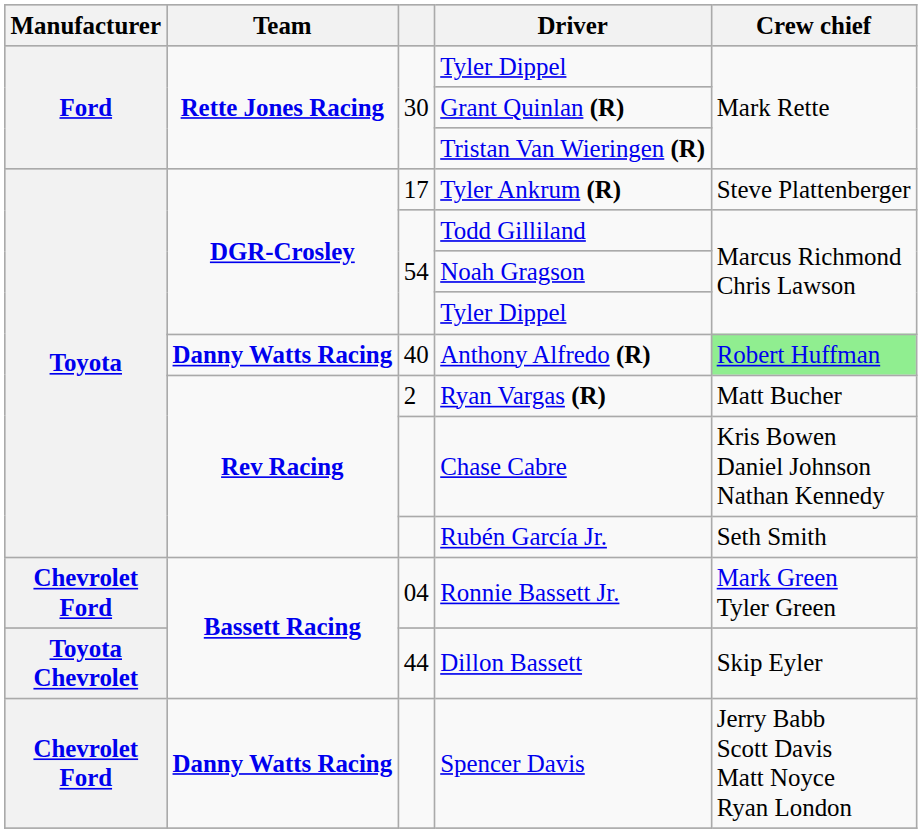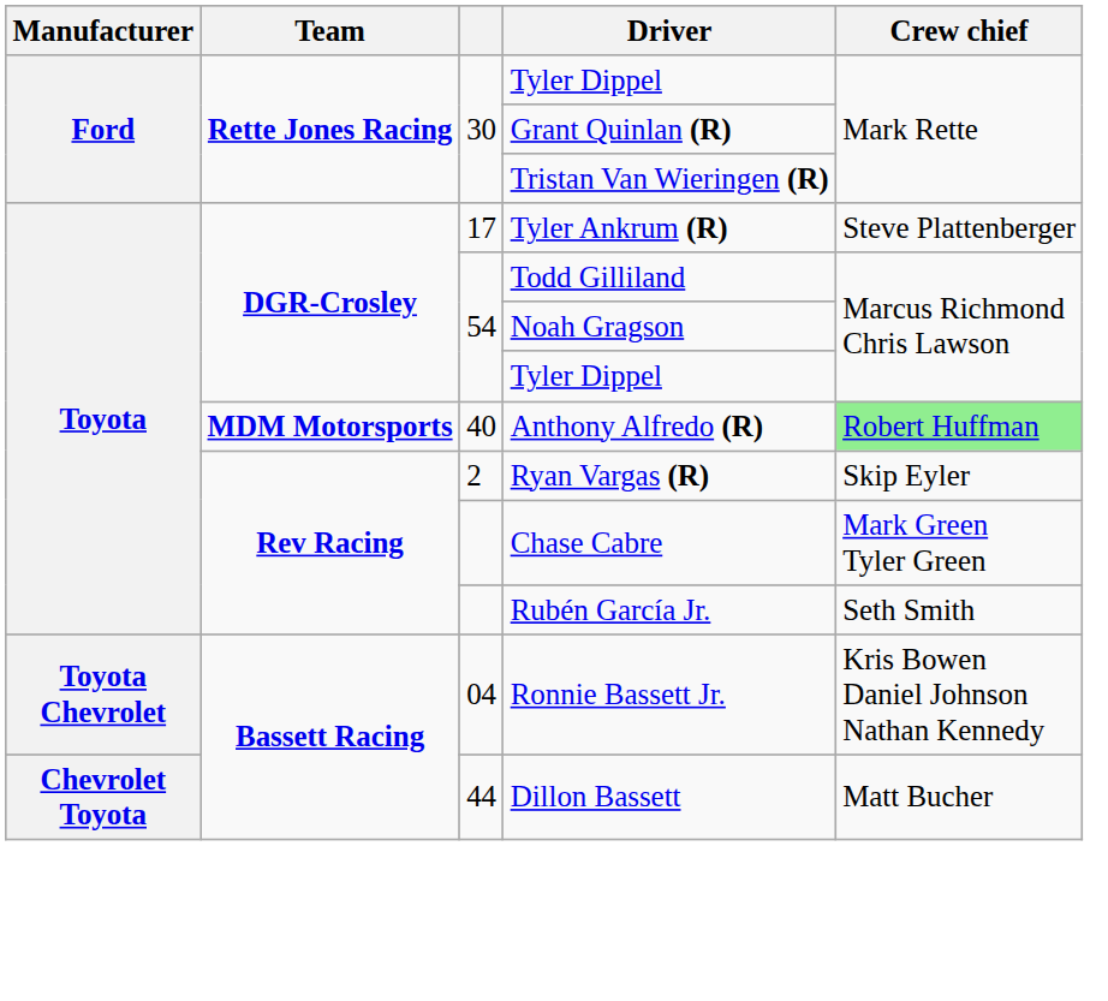Anthony Alfredo (R) | Team: Danny Watts Racing -> MDM Motorsports
Ryan Vargas (R) | Crew chief: Matt Bucher -> Skip Eyler
Chase Cabre | Crew chief: Kris Bowen Daniel Johnson Nathan Kennedy -> Mark Green Tyler Green
Ronnie Bassett Jr. | Manufacturer: Chevrolet Ford -> Toyota Chevrolet
Ronnie Bassett Jr. | Crew chief: Mark Green Tyler Green -> Kris Bowen Daniel Johnson Nathan Kennedy
Dillon Bassett | Manufacturer: Toyota Chevrolet -> Chevrolet Toyota
Dillon Bassett | Crew chief: Skip Eyler -> Matt Bucher
- row: Chevrolet Ford | Danny Watts Racing | Spencer Davis | Jerry Babb Scott Davis Matt Noyce Ryan London
